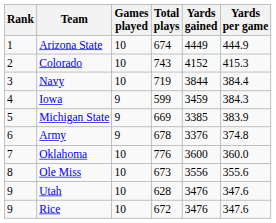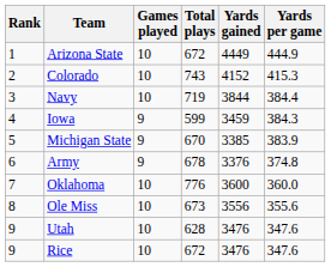Arizona State | Total plays: 674 -> 672
Michigan State | Total plays: 669 -> 670
